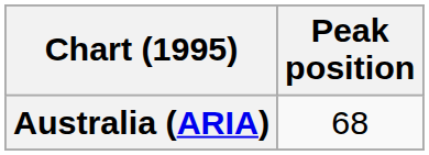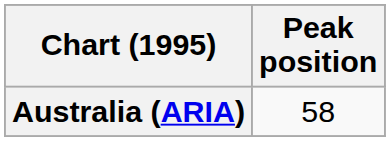Australia (ARIA) | Peak position: 68 -> 58
